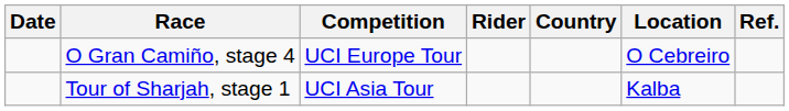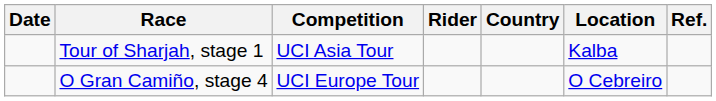rows swapped: Tour of Sharjah, stage 1 <-> O Gran Camiño, stage 4
